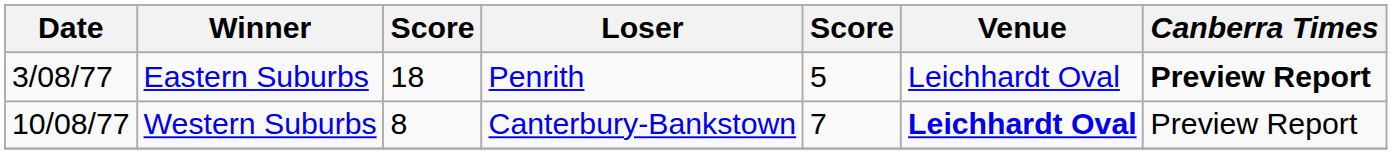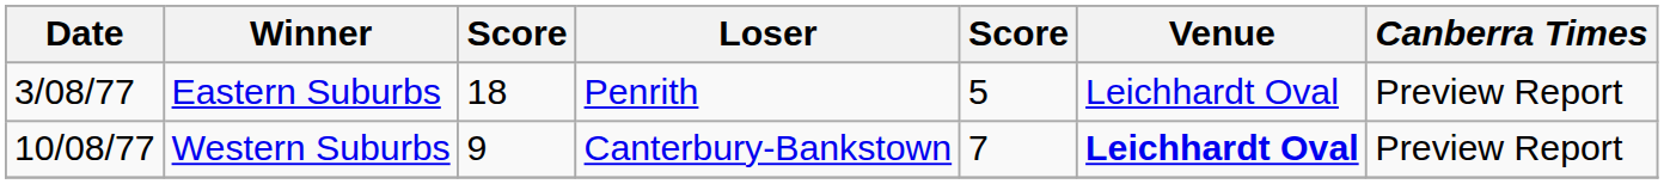Eastern Suburbs | Canberra Times: bold -> normal
Western Suburbs | column 3: 8 -> 9
